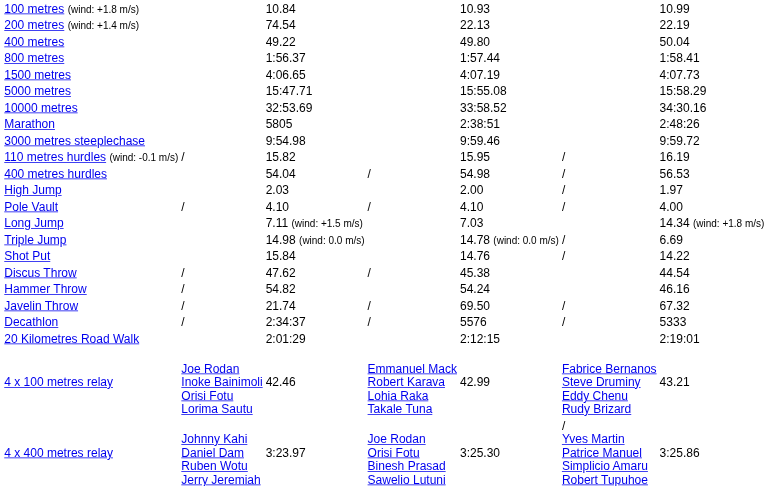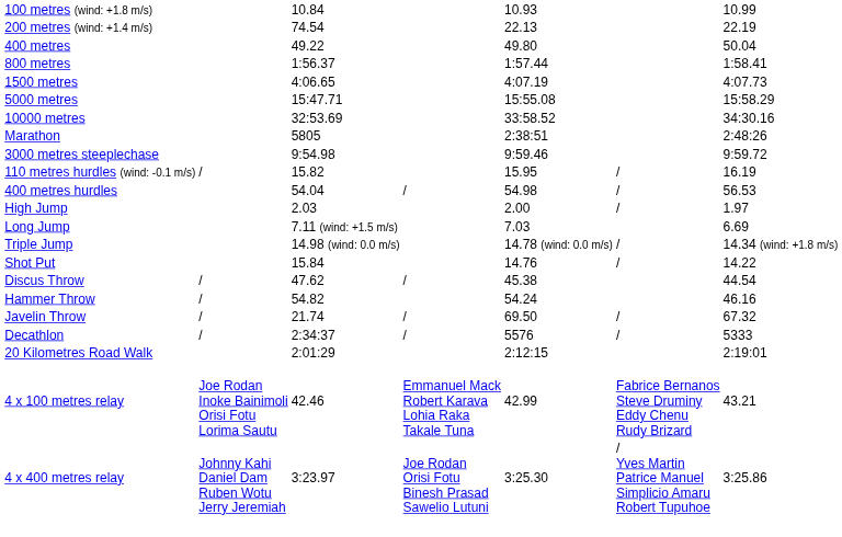- row: Pole Vault | / | 4.10 | / | 4.10 | / | 4.00
Long Jump | column 7: 14.34 (wind: +1.8 m/s) -> 6.69
Triple Jump | column 7: 6.69 -> 14.34 (wind: +1.8 m/s)
